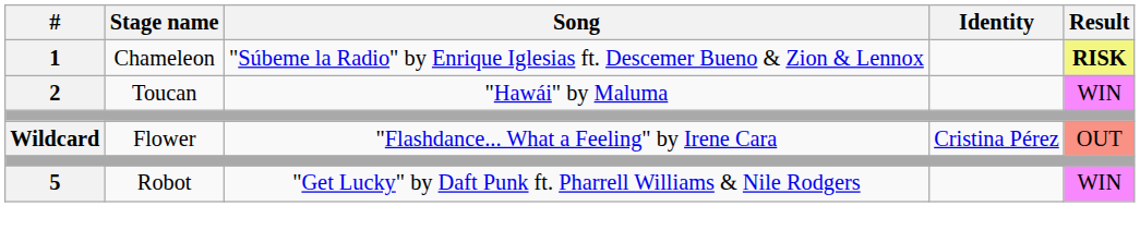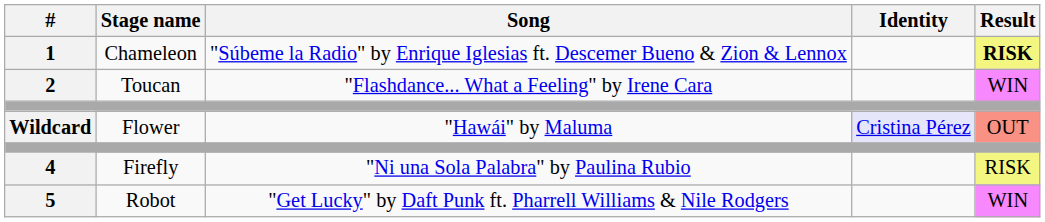2 | Song: "Hawái" by Maluma -> "Flashdance... What a Feeling" by Irene Cara
Wildcard | Song: "Flashdance... What a Feeling" by Irene Cara -> "Hawái" by Maluma
Wildcard | Identity: no background -> lavender background
+ row: 4 | Firefly | "Ni una Sola Palabra" by Paulina Rubio | RISK
